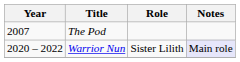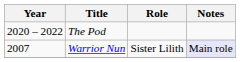The Pod | Year: 2007 -> 2020 – 2022
Warrior Nun | Year: 2020 – 2022 -> 2007
